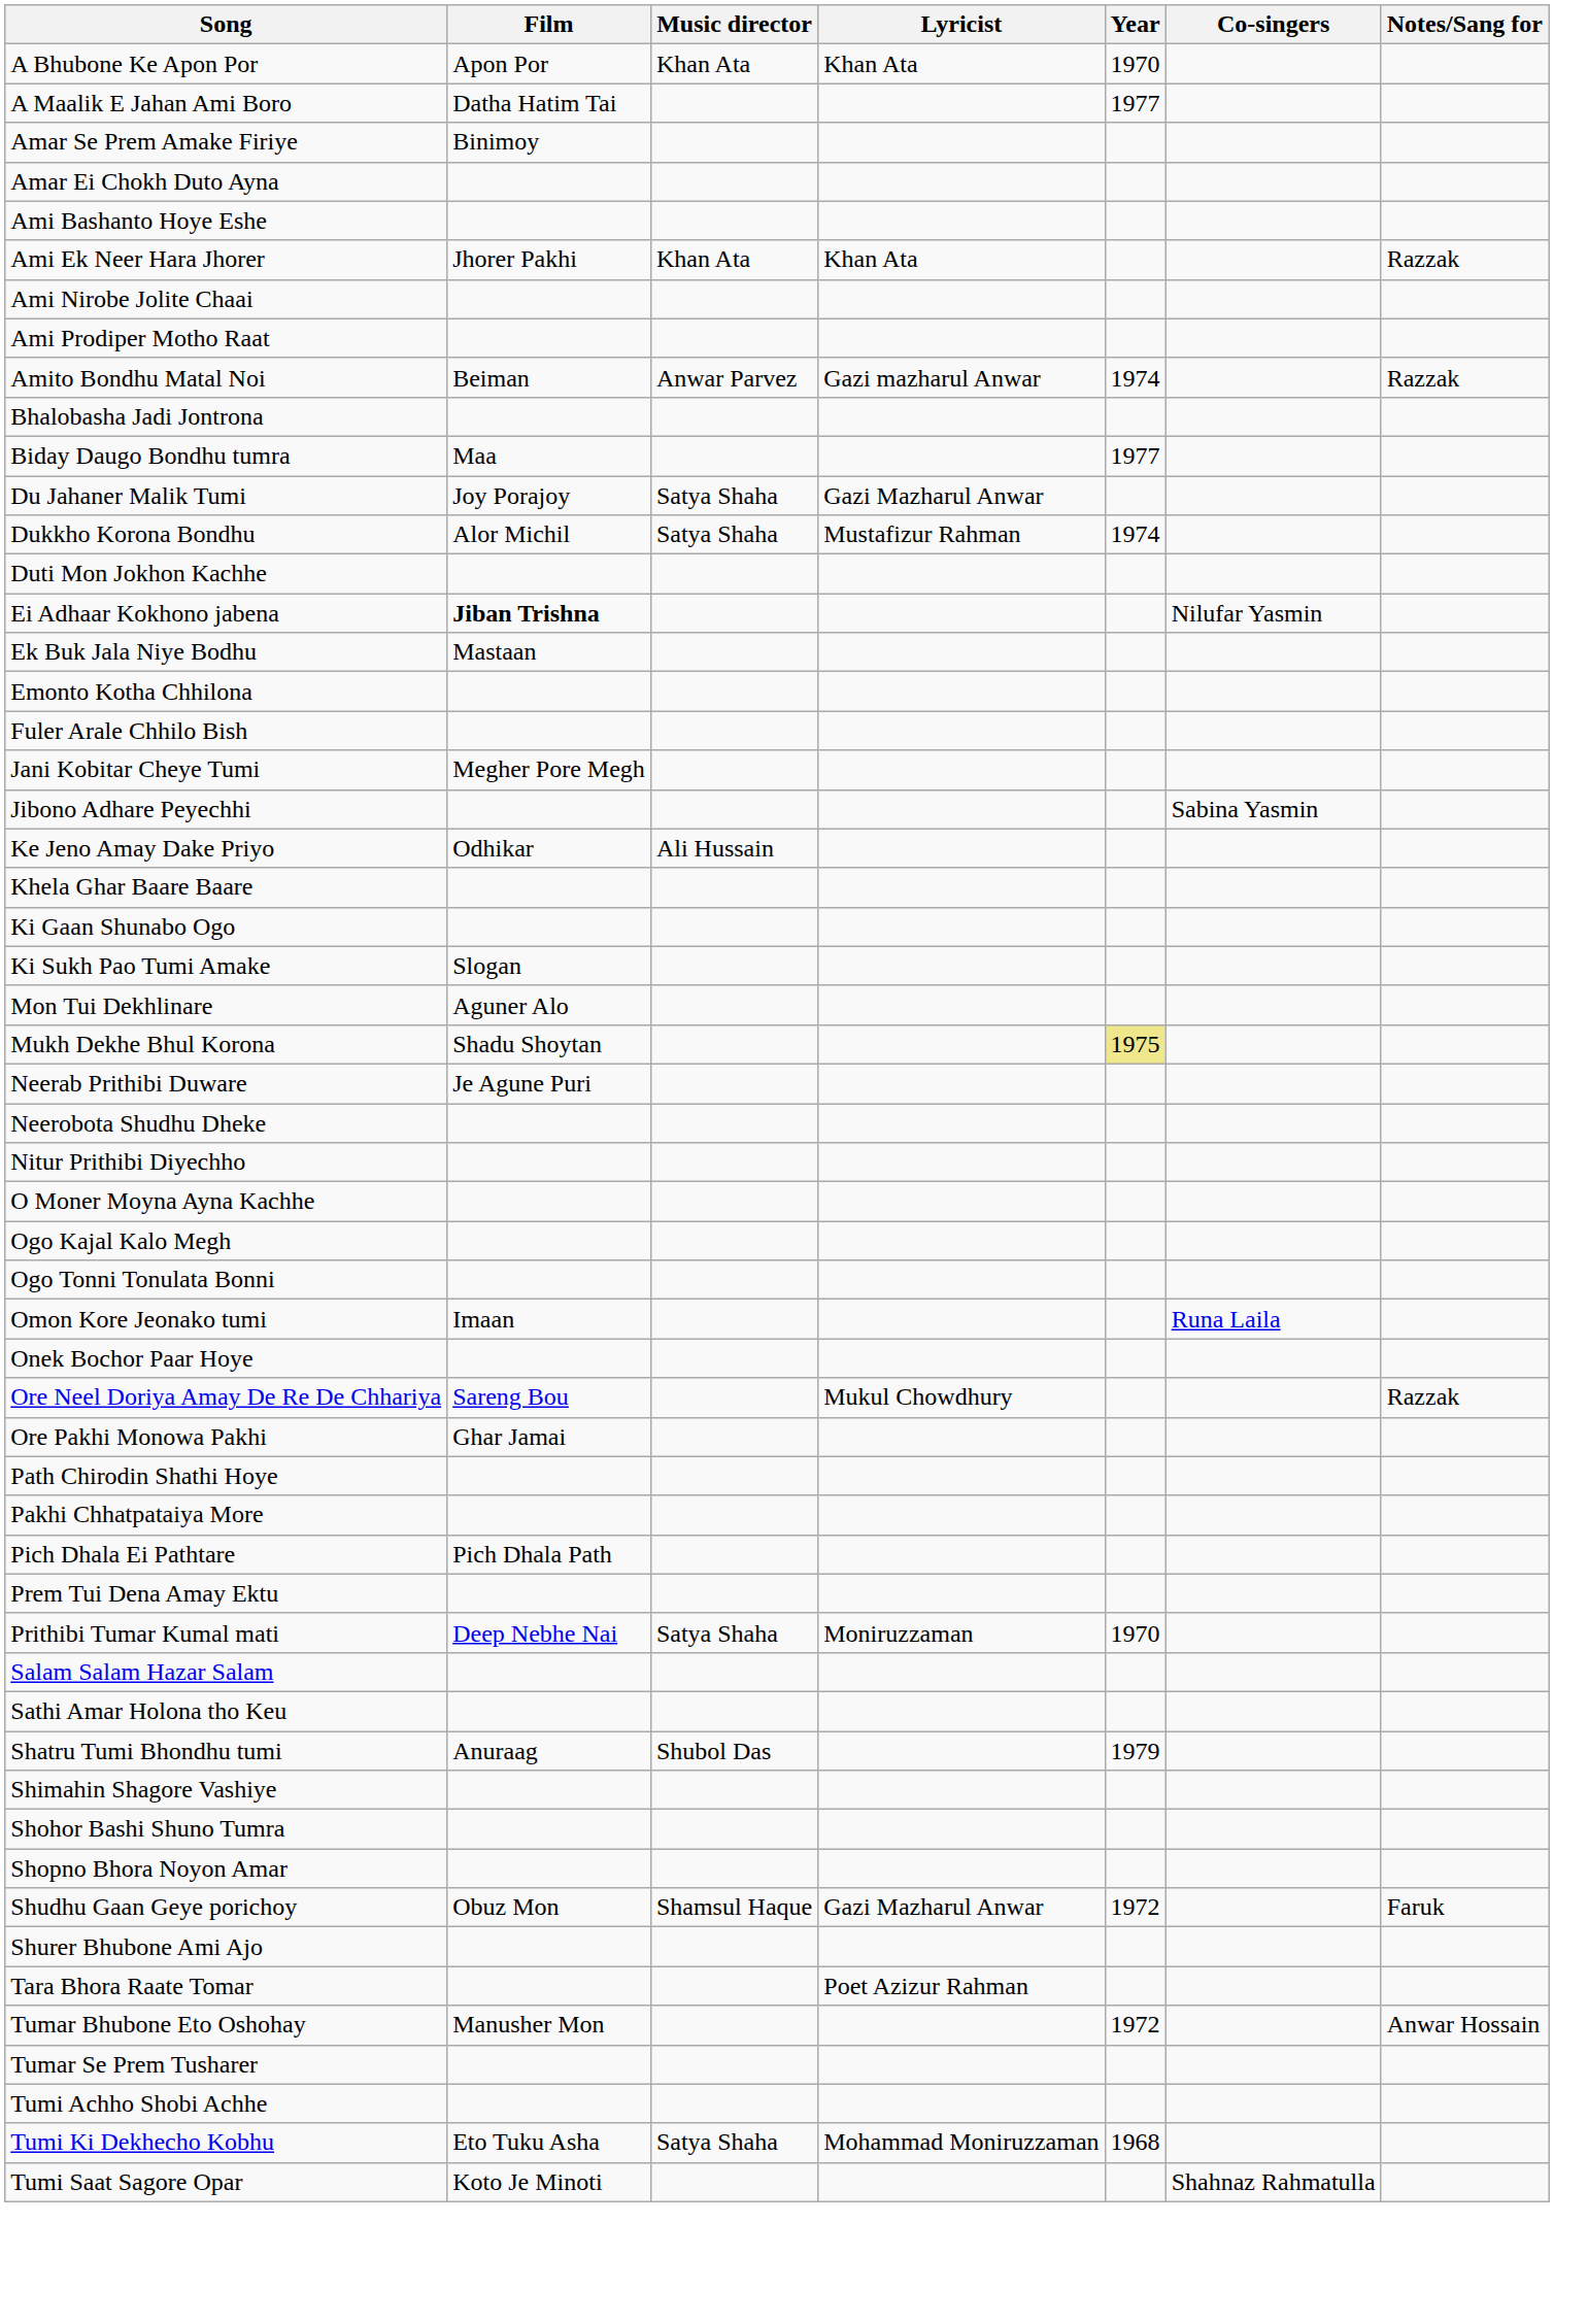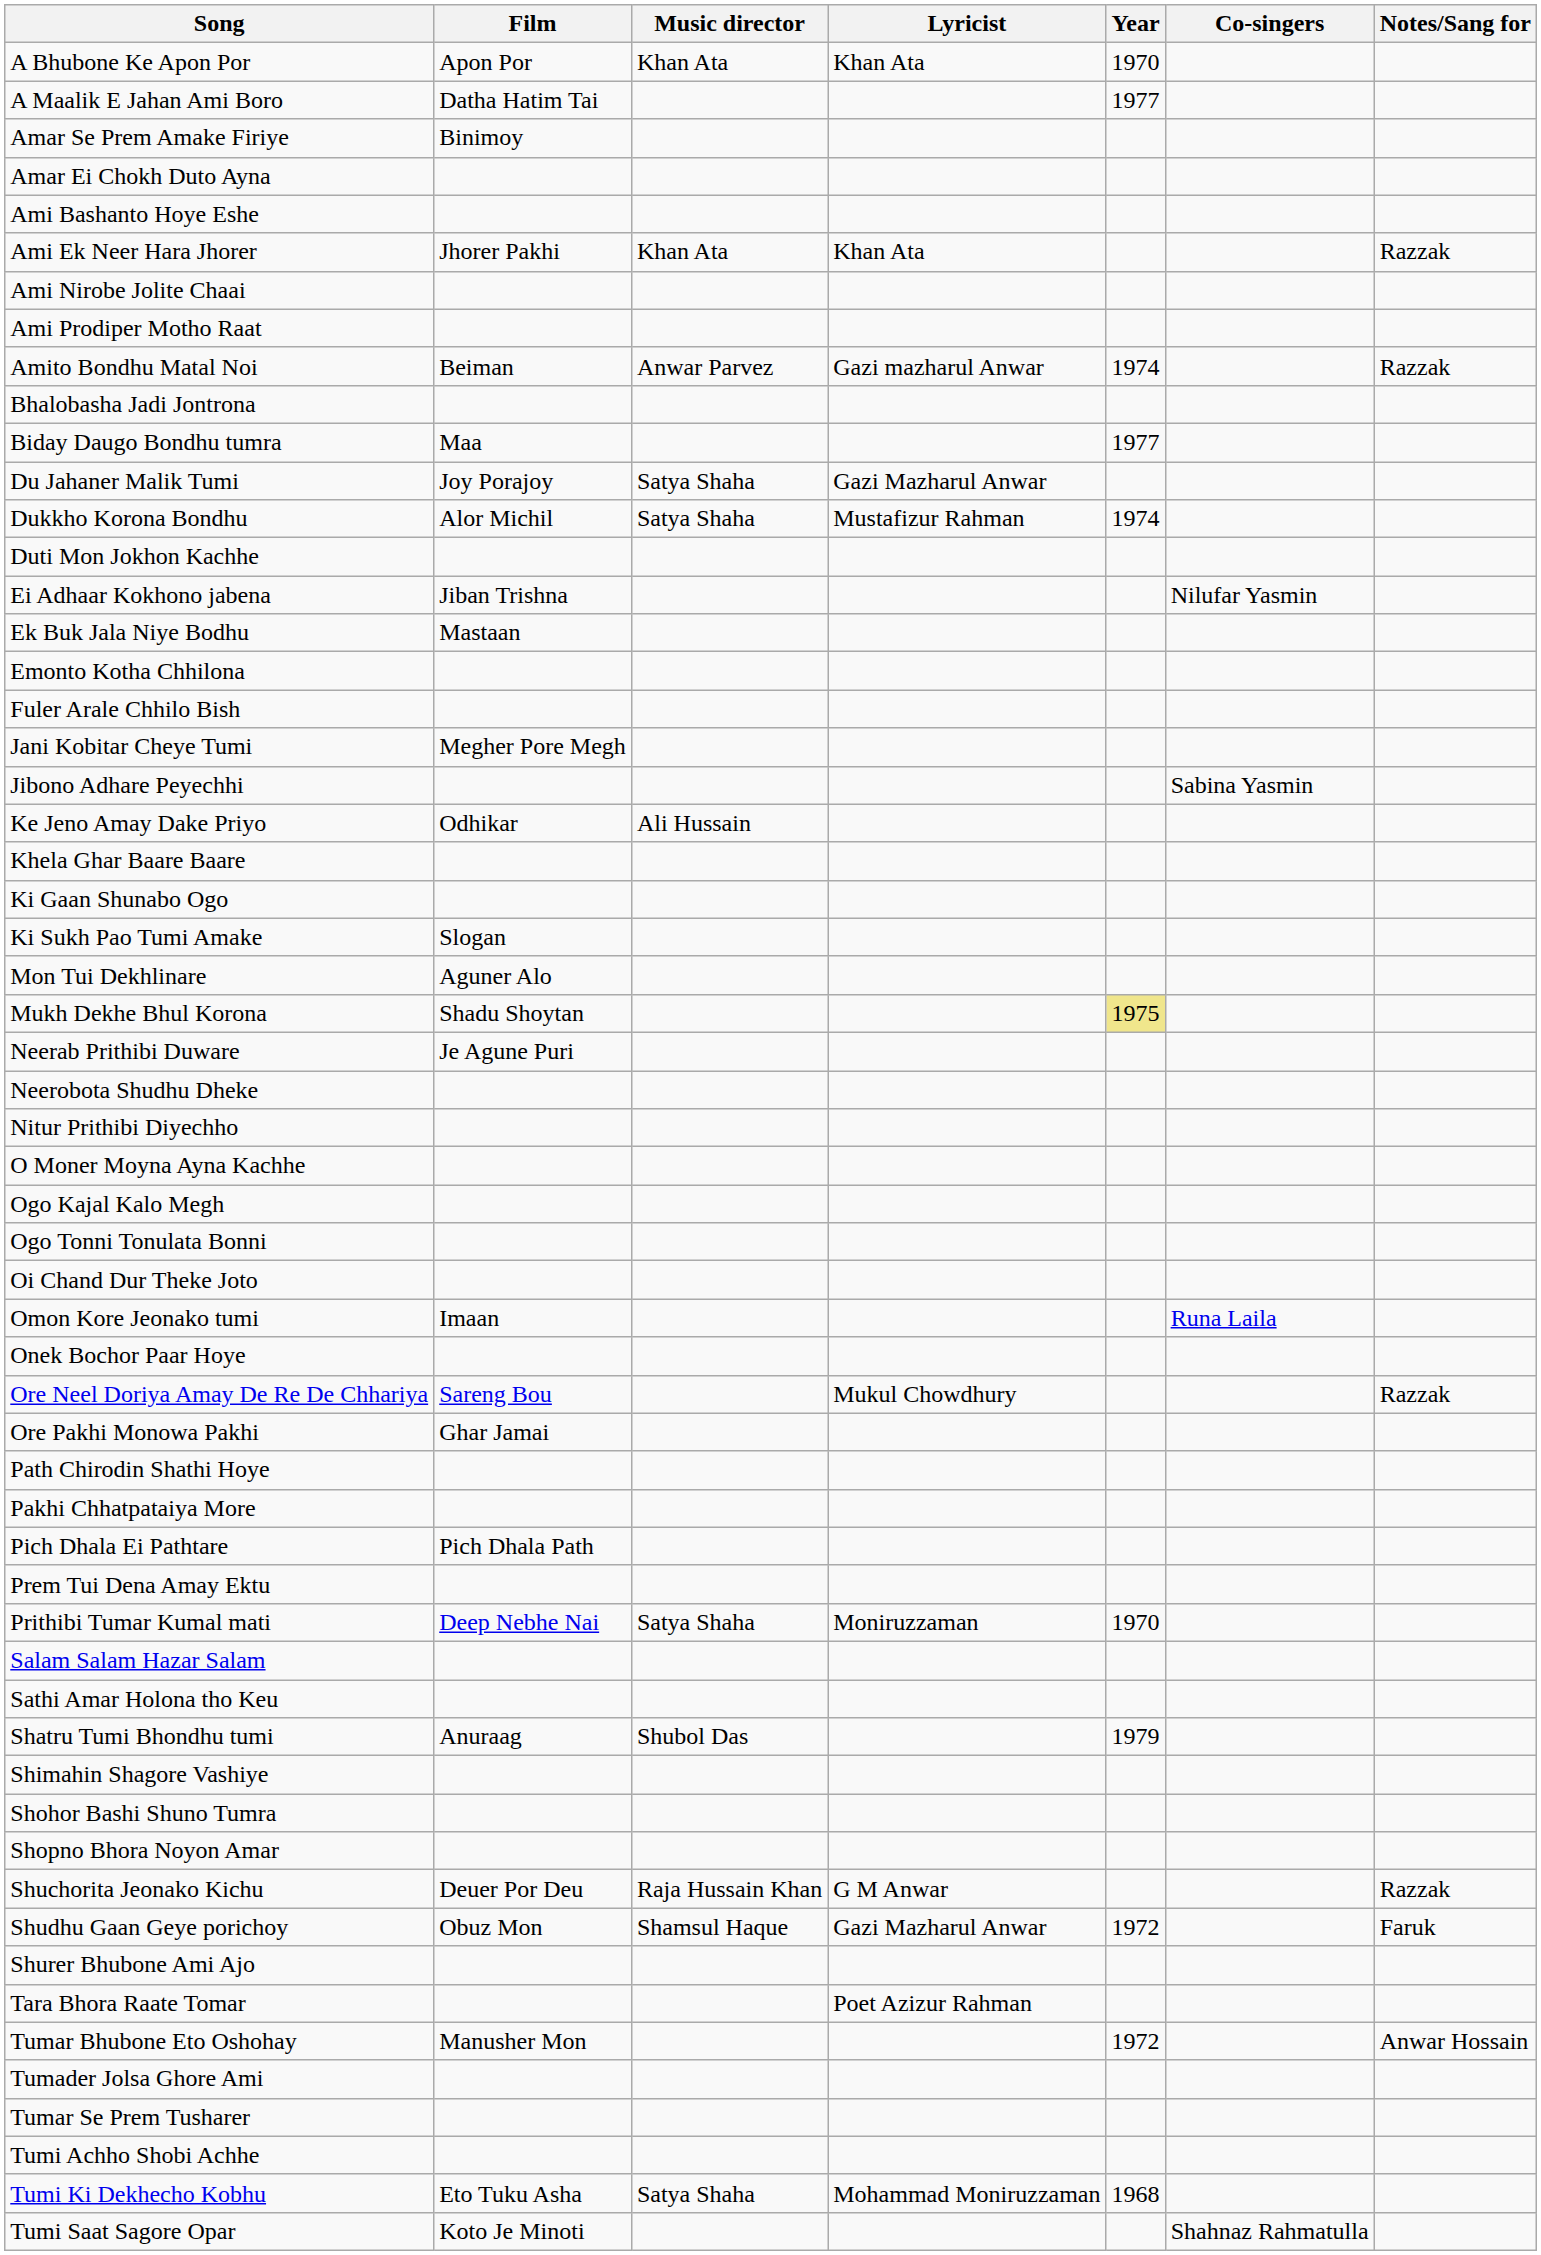Ei Adhaar Kokhono jabena | Film: bold -> normal
+ row: Oi Chand Dur Theke Joto
+ row: Shuchorita Jeonako Kichu | Deuer Por Deu | Raja Hussain Khan | G M Anwar | Razzak
+ row: Tumader Jolsa Ghore Ami
